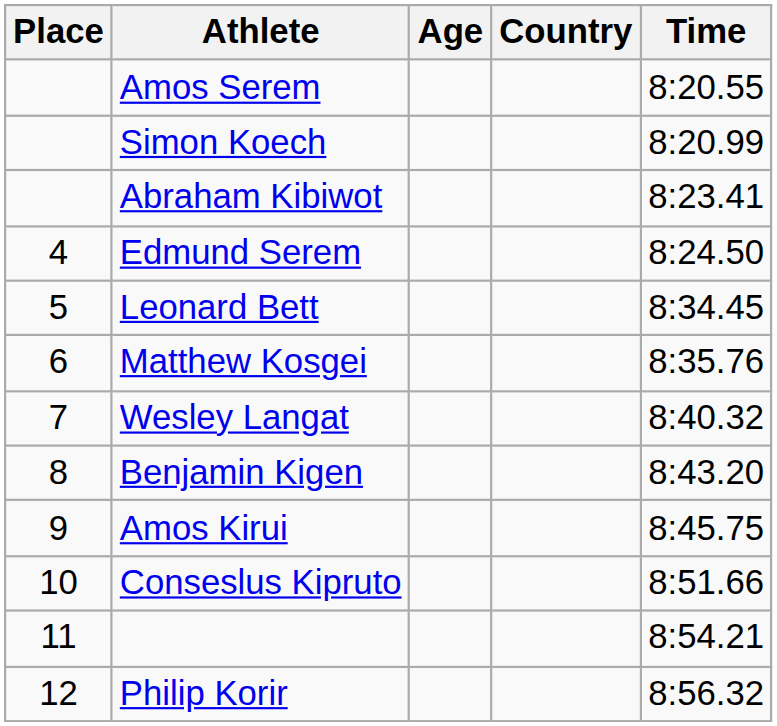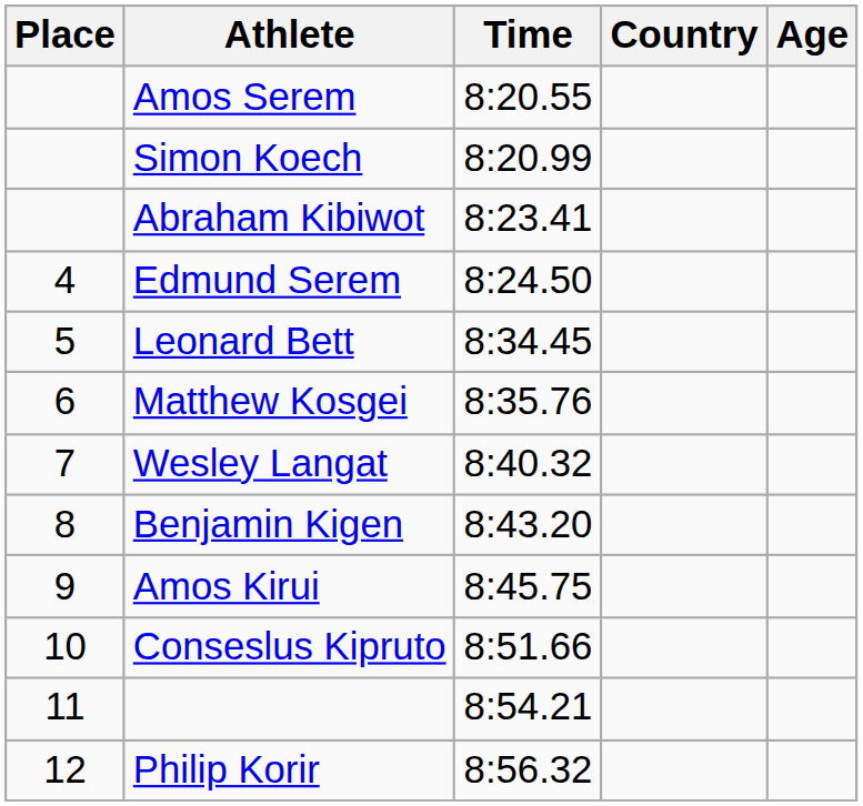columns swapped: Age <-> Time
